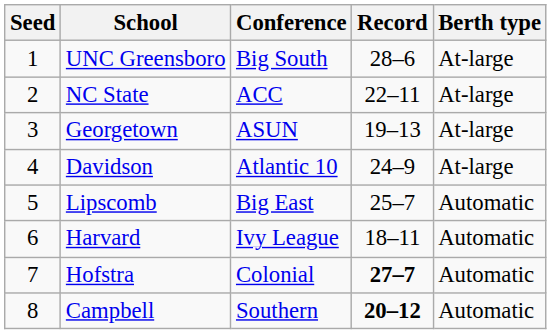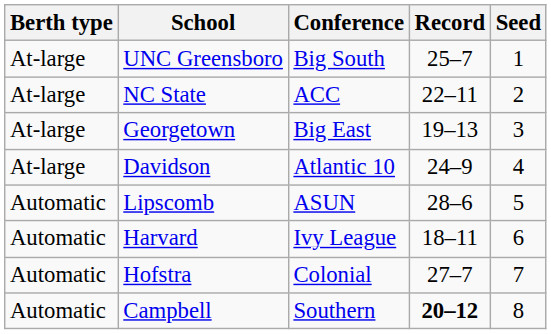columns swapped: Seed <-> Berth type
UNC Greensboro | Record: 28–6 -> 25–7
Georgetown | Conference: ASUN -> Big East
Lipscomb | Conference: Big East -> ASUN
Lipscomb | Record: 25–7 -> 28–6
Hofstra | Record: bold -> normal
